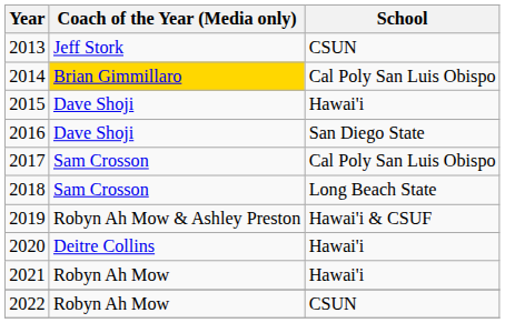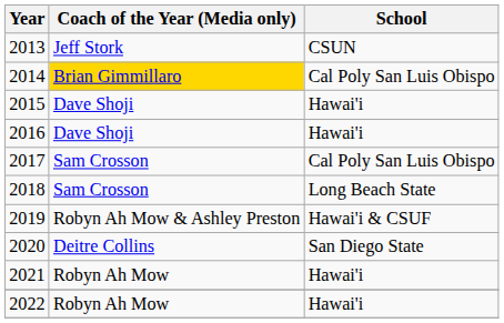2016 | School: San Diego State -> Hawai'i
2020 | School: Hawai'i -> San Diego State
2022 | School: CSUN -> Hawai'i
